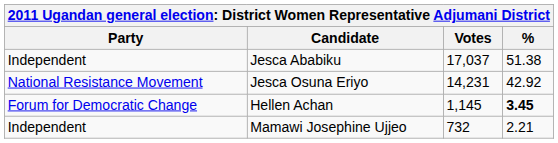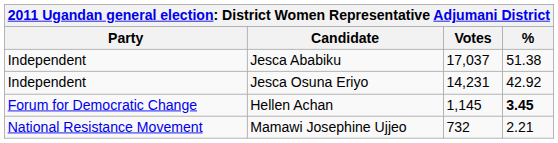Jesca Osuna Eriyo | Party: National Resistance Movement -> Independent
Mamawi Josephine Ujjeo | Party: Independent -> National Resistance Movement
